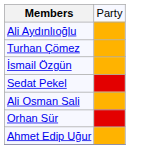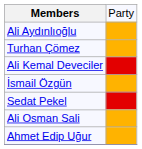+ row: Ali Kemal Deveciler
- row: Orhan Sür
